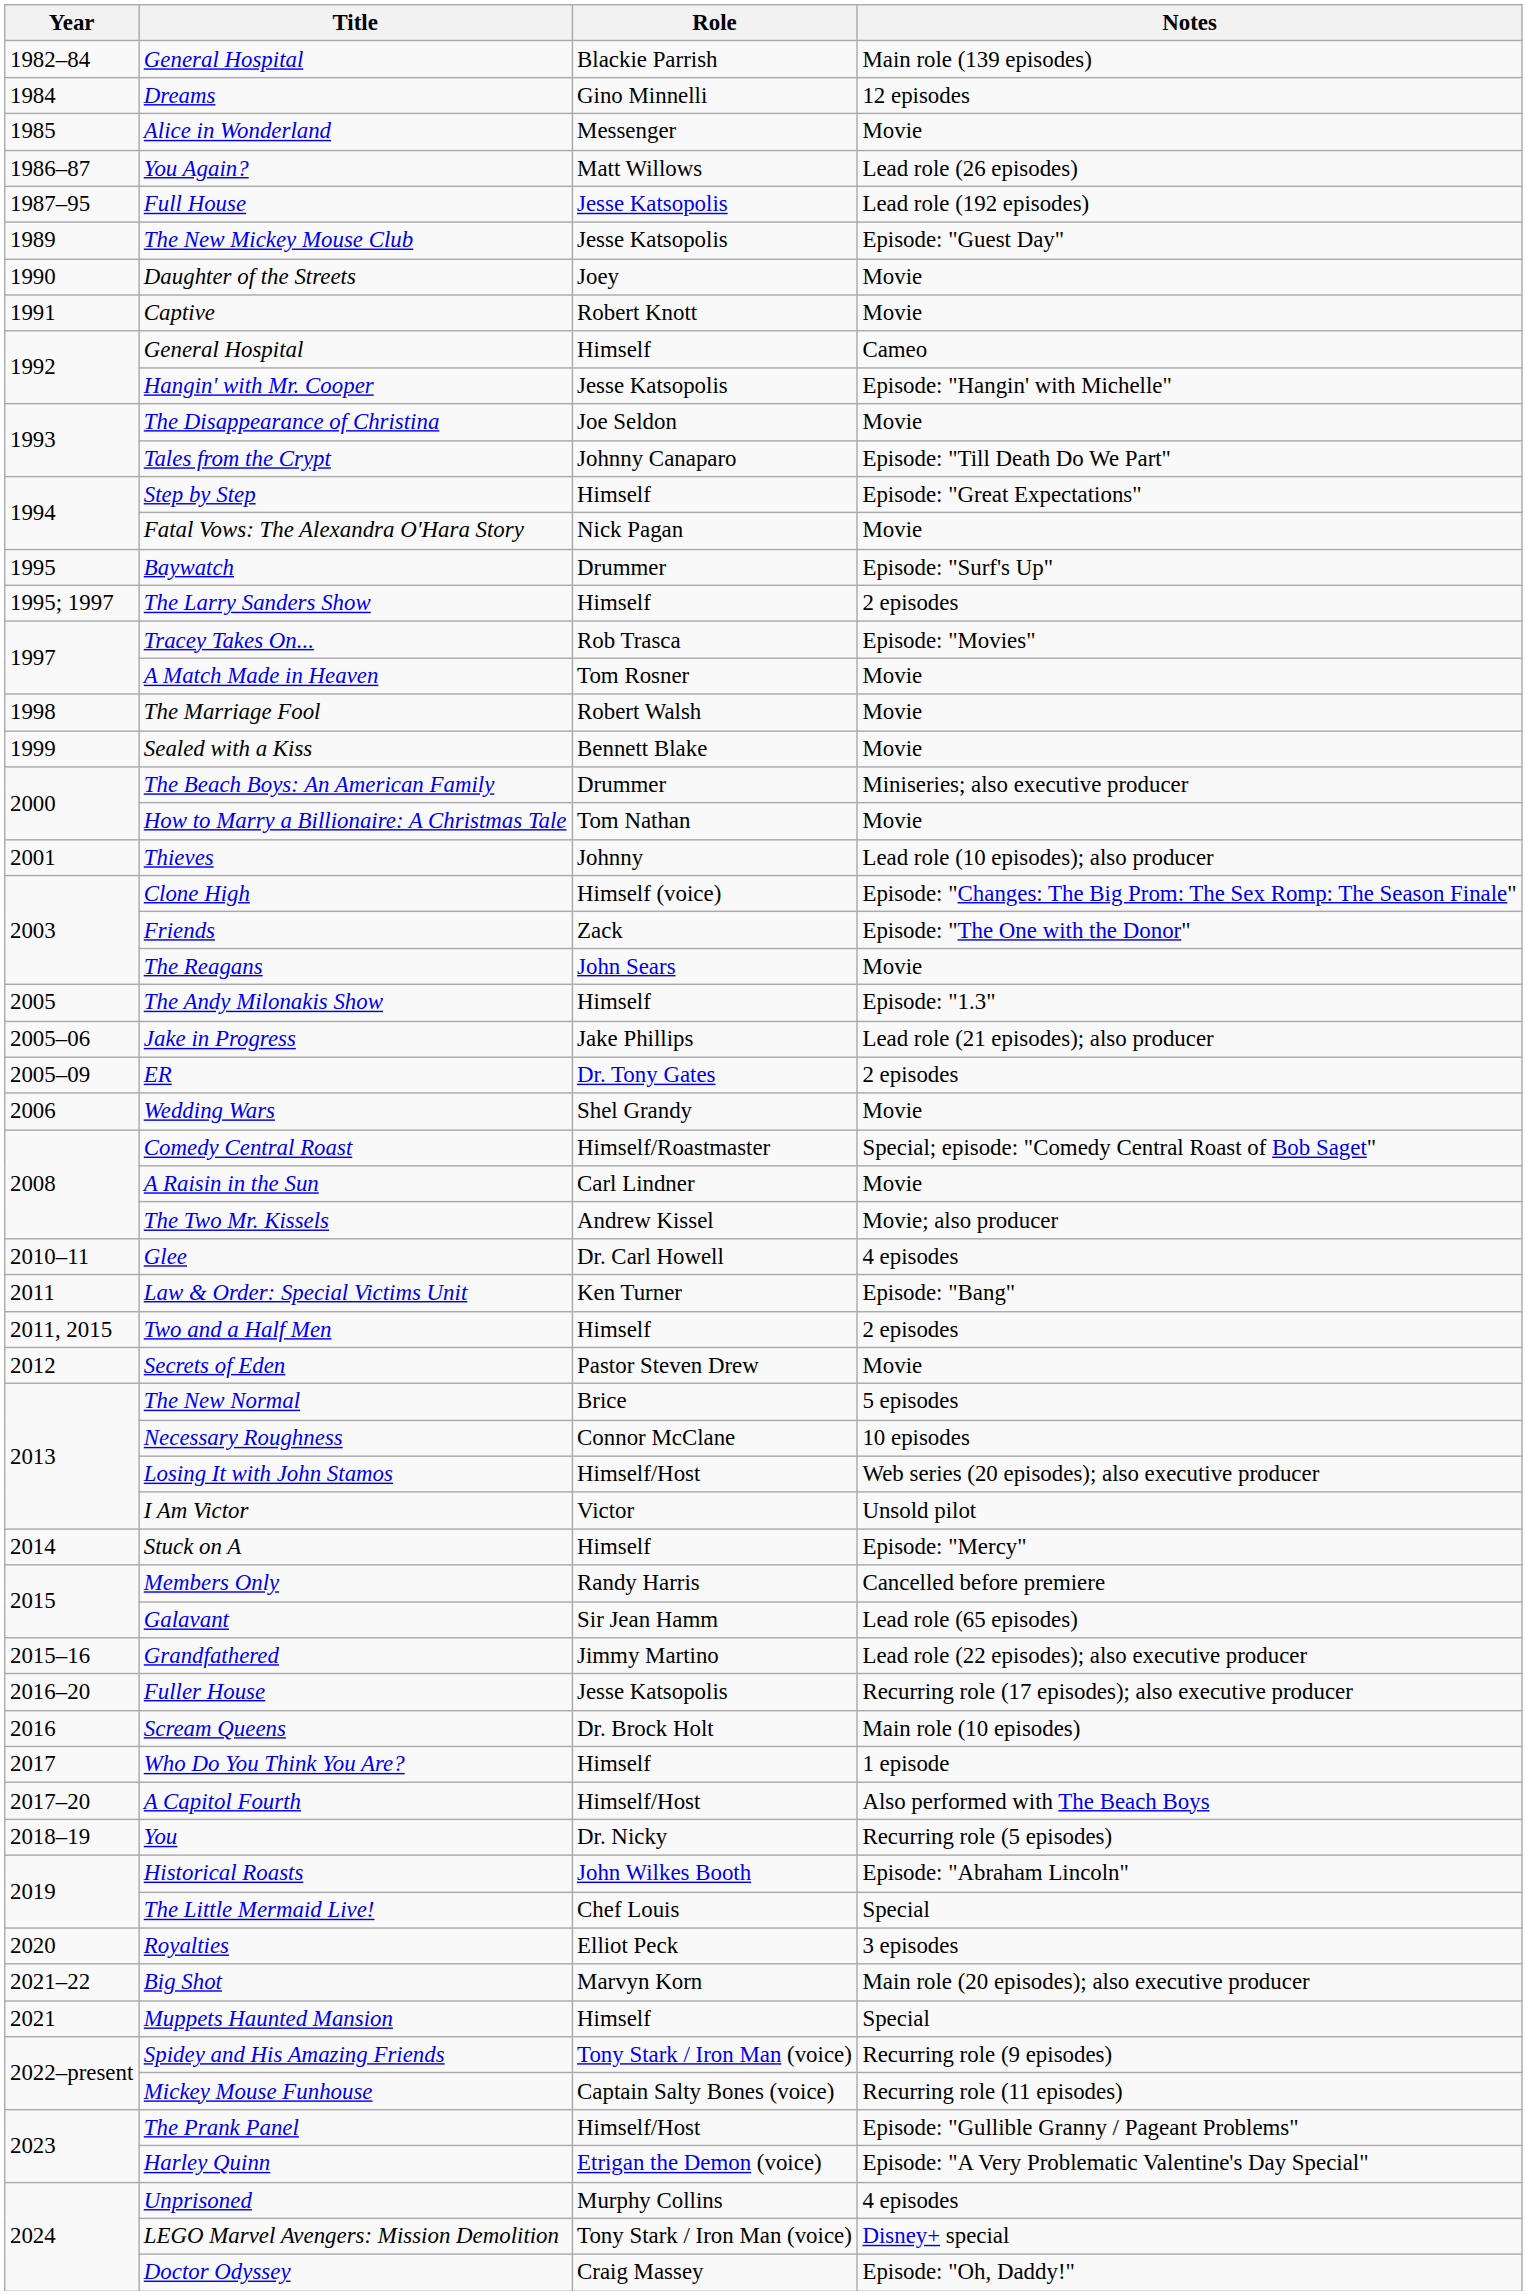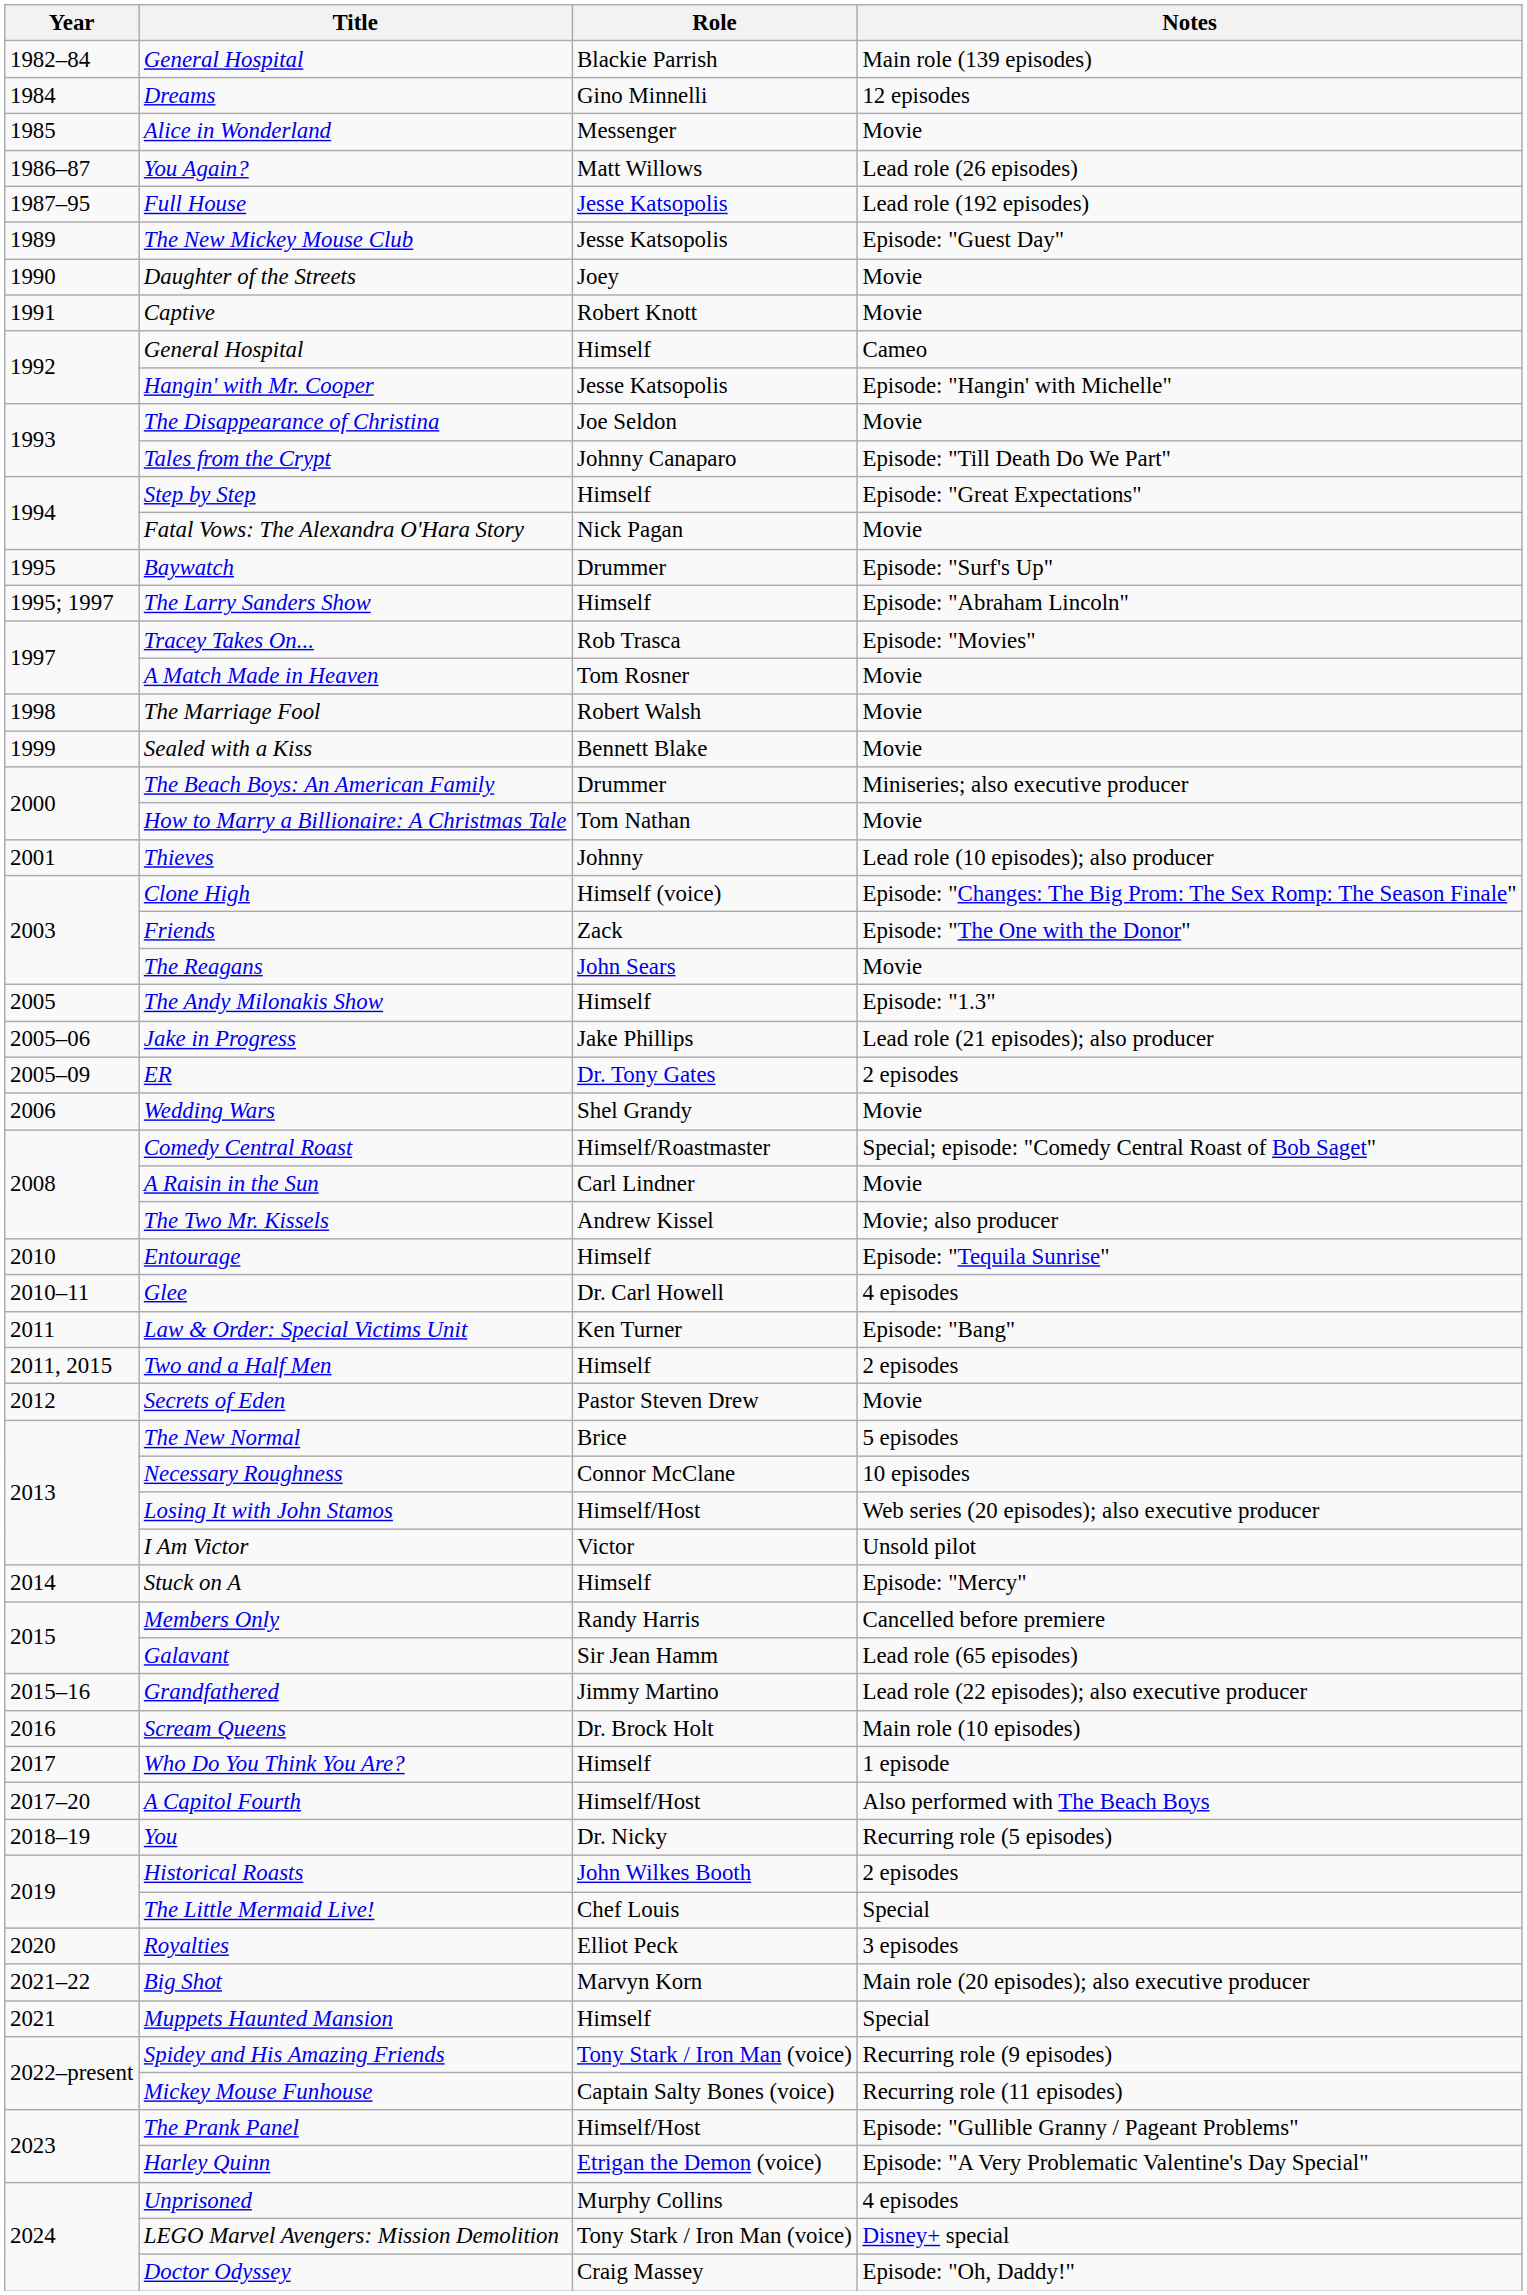The Larry Sanders Show | Notes: 2 episodes -> Episode: "Abraham Lincoln"
+ row: 2010 | Entourage | Himself | Episode: "Tequila Sunrise"
- row: 2016–20 | Fuller House | Jesse Katsopolis | Recurring role (17 episodes); also executive producer
Historical Roasts | Notes: Episode: "Abraham Lincoln" -> 2 episodes
